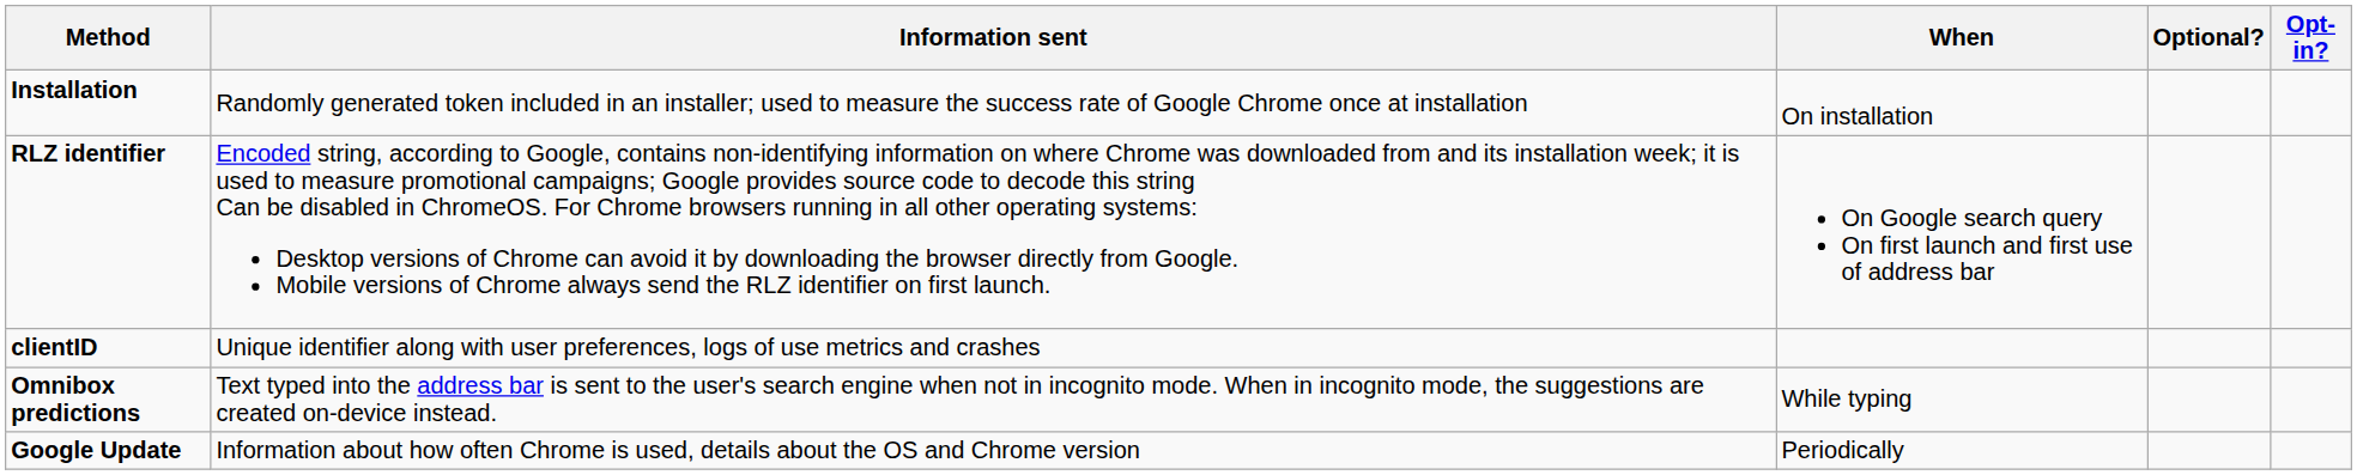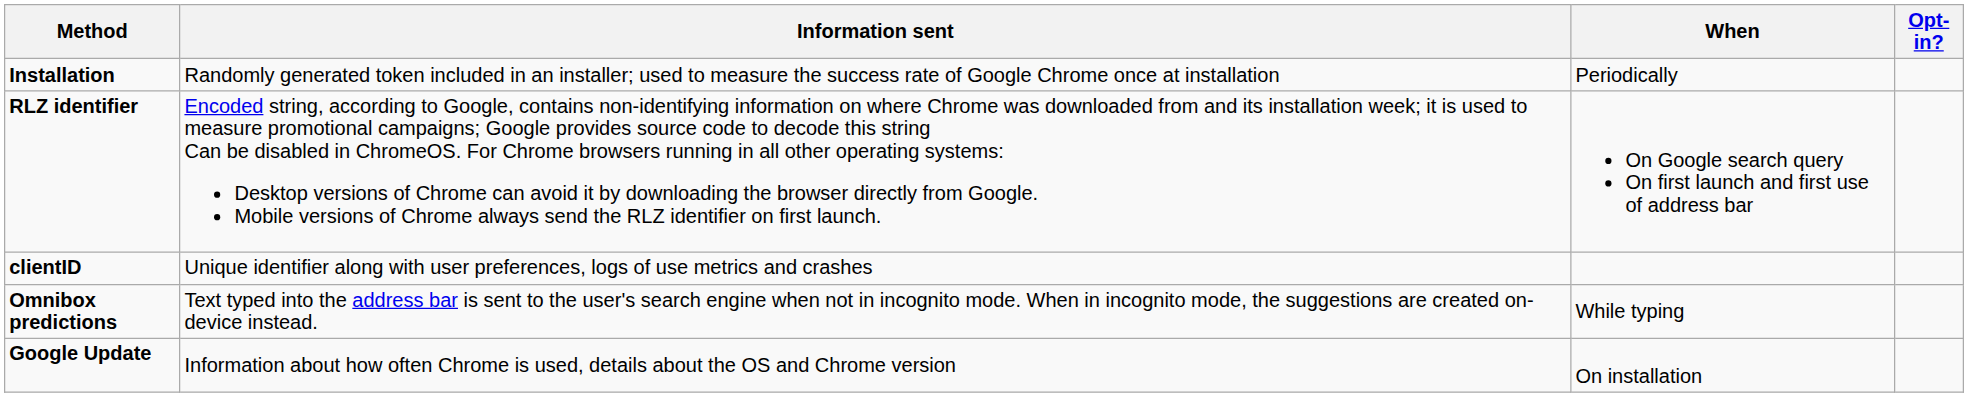- column: Optional?
Installation | When: On installation -> Periodically
Google Update | When: Periodically -> On installation
